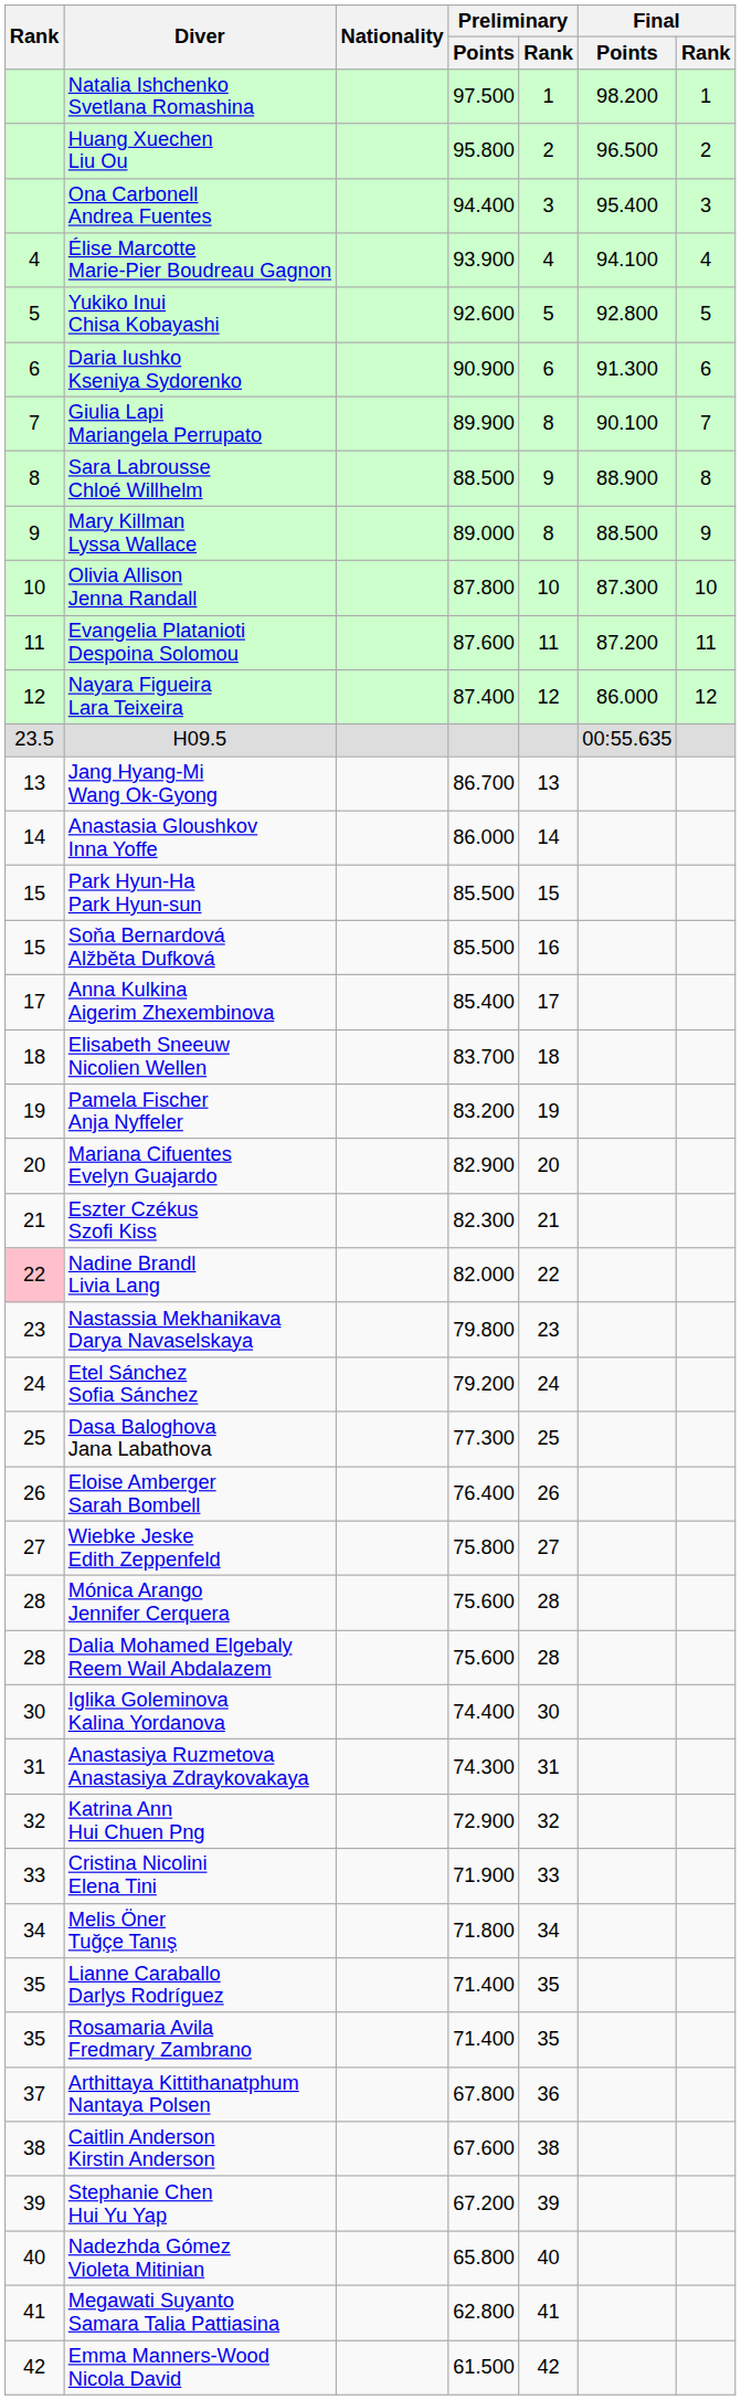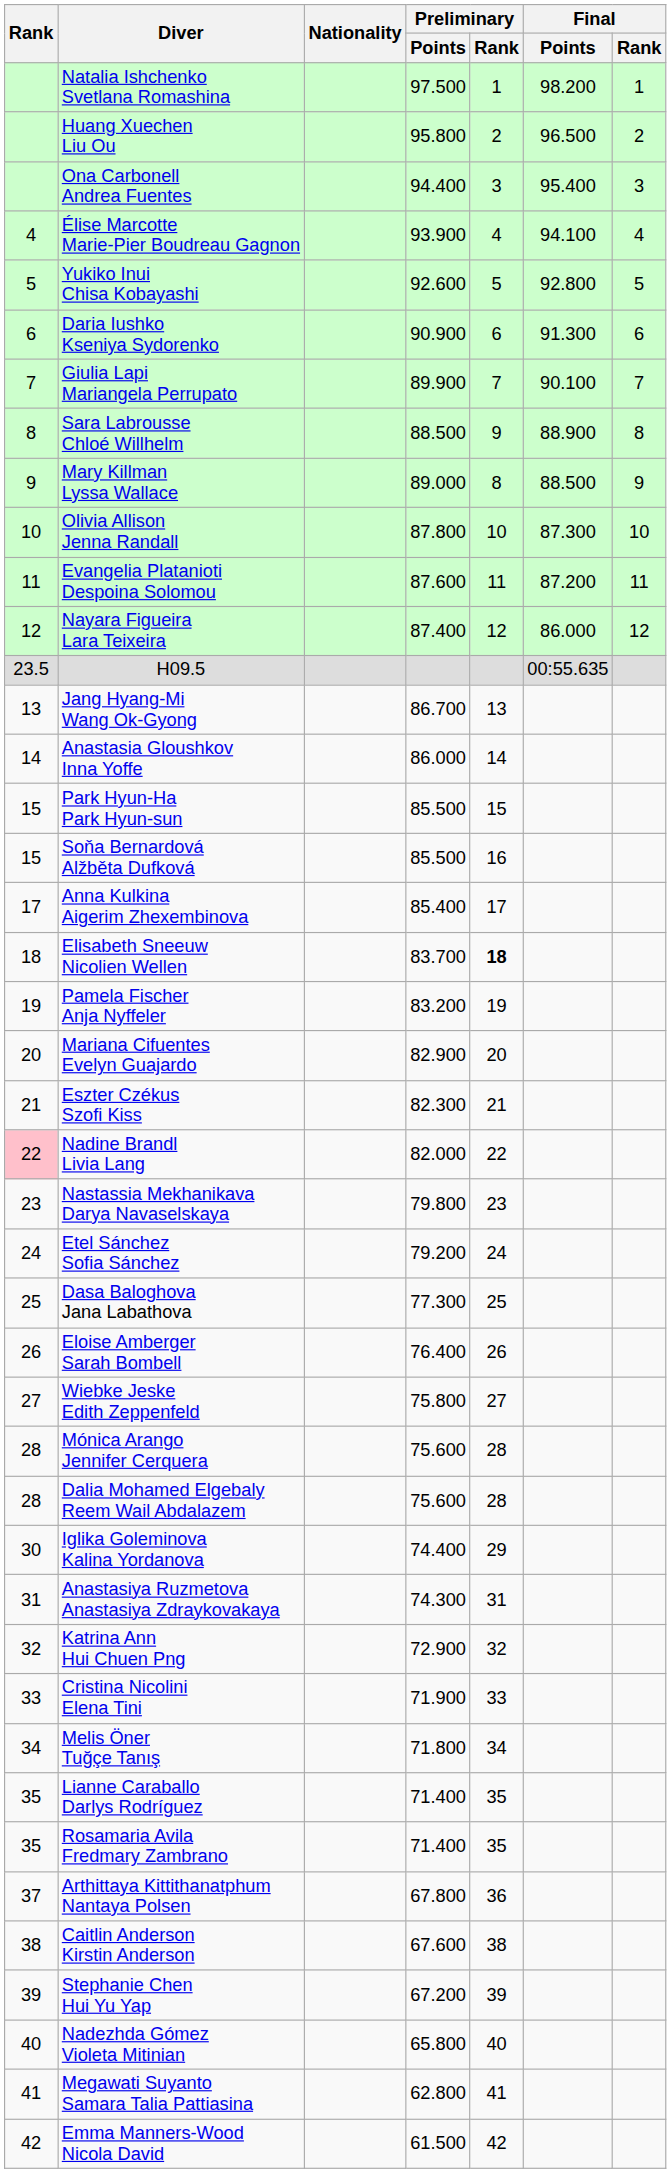Giulia Lapi Mariangela Perrupato | Preliminary / Rank: 8 -> 7
Elisabeth Sneeuw Nicolien Wellen | Preliminary / Rank: normal -> bold
Iglika Goleminova Kalina Yordanova | Preliminary / Rank: 30 -> 29
